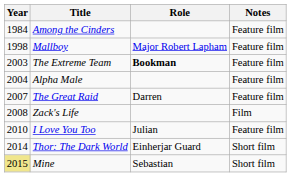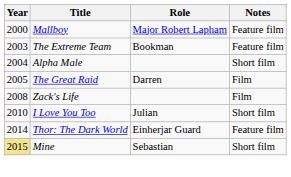- row: 1984 | Among the Cinders | Feature film
Mallboy | Year: 1998 -> 2000
The Extreme Team | Role: bold -> normal
Alpha Male | Notes: Feature film -> Short film
The Great Raid | Year: 2007 -> 2005
The Great Raid | Notes: Feature film -> Film
I Love You Too | Notes: Feature film -> Short film
Thor: The Dark World | Notes: Short film -> Feature film
